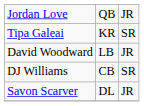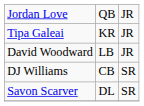Tipa Galeai | column 3: SR -> JR
Savon Scarver | column 3: JR -> SR
